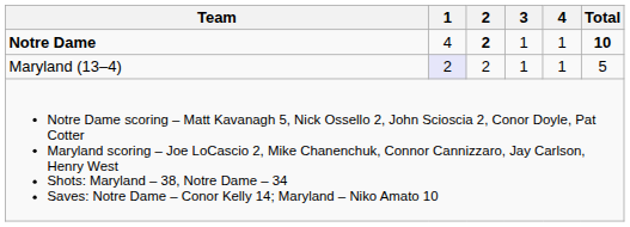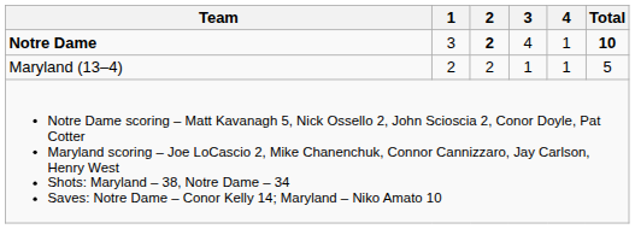Notre Dame | 1: 4 -> 3
Notre Dame | 3: 1 -> 4
Maryland (13–4) | 1: lavender background -> no background
